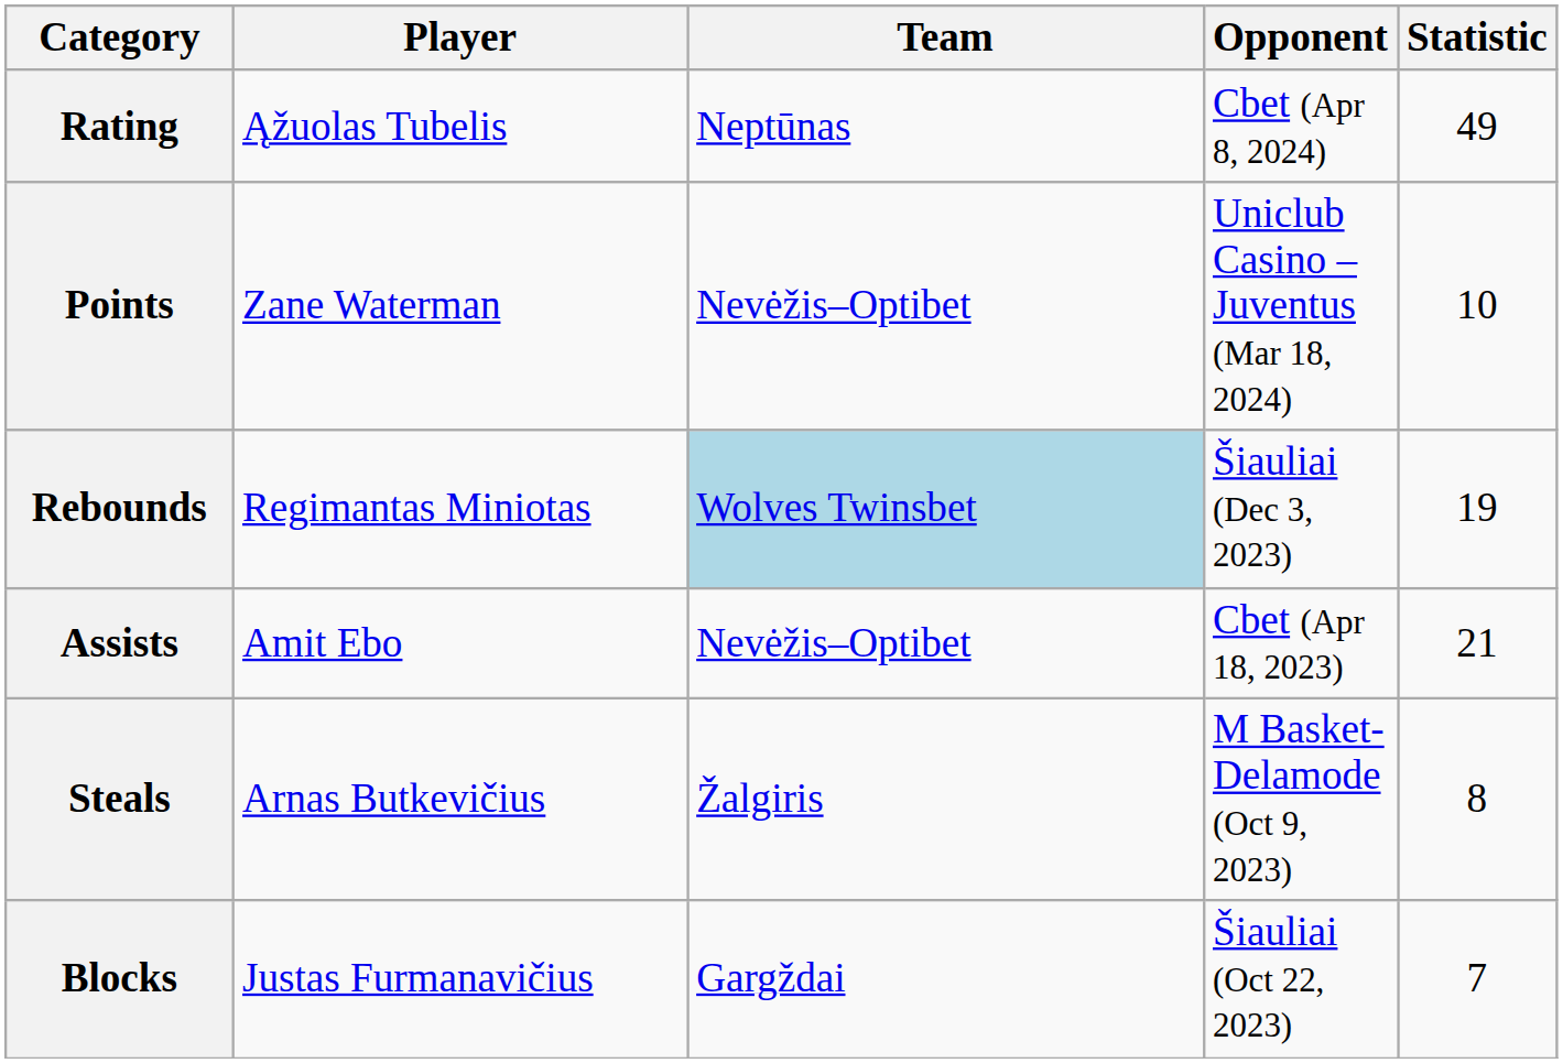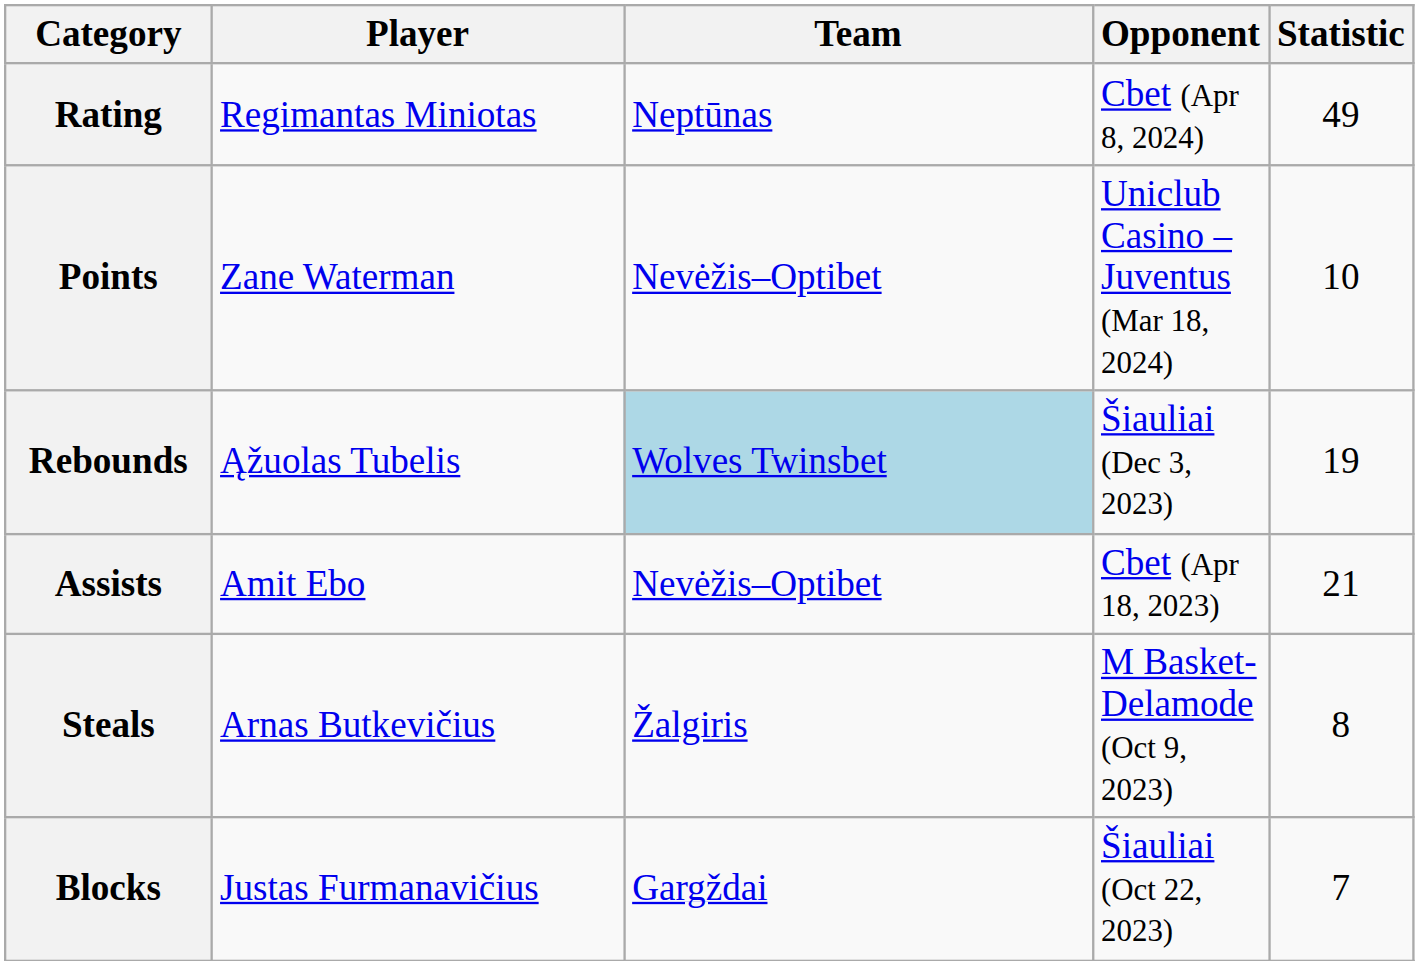Rating | Player: Ąžuolas Tubelis -> Regimantas Miniotas
Rebounds | Player: Regimantas Miniotas -> Ąžuolas Tubelis
